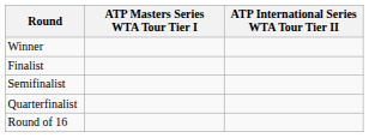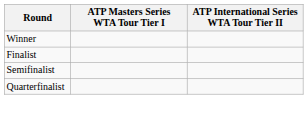- row: Round of 16
